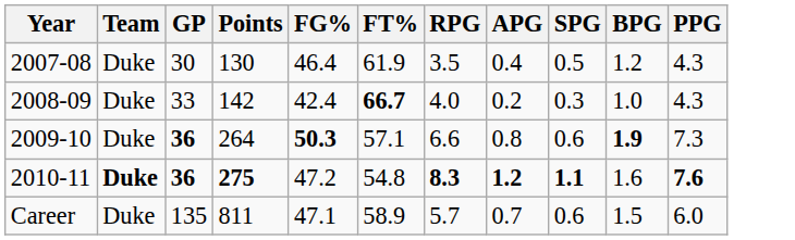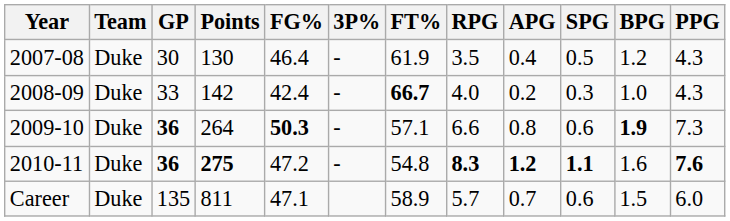+ column: 3P% | - | - | - | -
2010-11 | Team: bold -> normal
